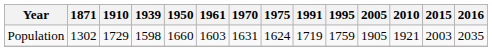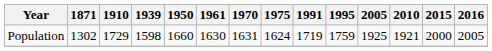Population | 1961: 1603 -> 1630
Population | 2005: 1905 -> 1925
Population | 2015: 2003 -> 2000
Population | 2016: 2035 -> 2005
